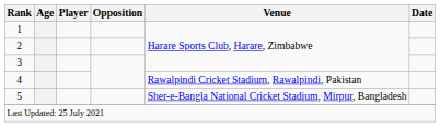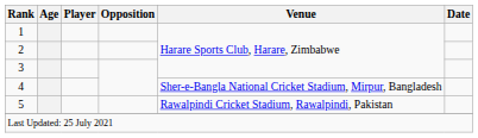4 | Venue: Rawalpindi Cricket Stadium, Rawalpindi, Pakistan -> Sher-e-Bangla National Cricket Stadium, Mirpur, Bangladesh
5 | Venue: Sher-e-Bangla National Cricket Stadium, Mirpur, Bangladesh -> Rawalpindi Cricket Stadium, Rawalpindi, Pakistan
